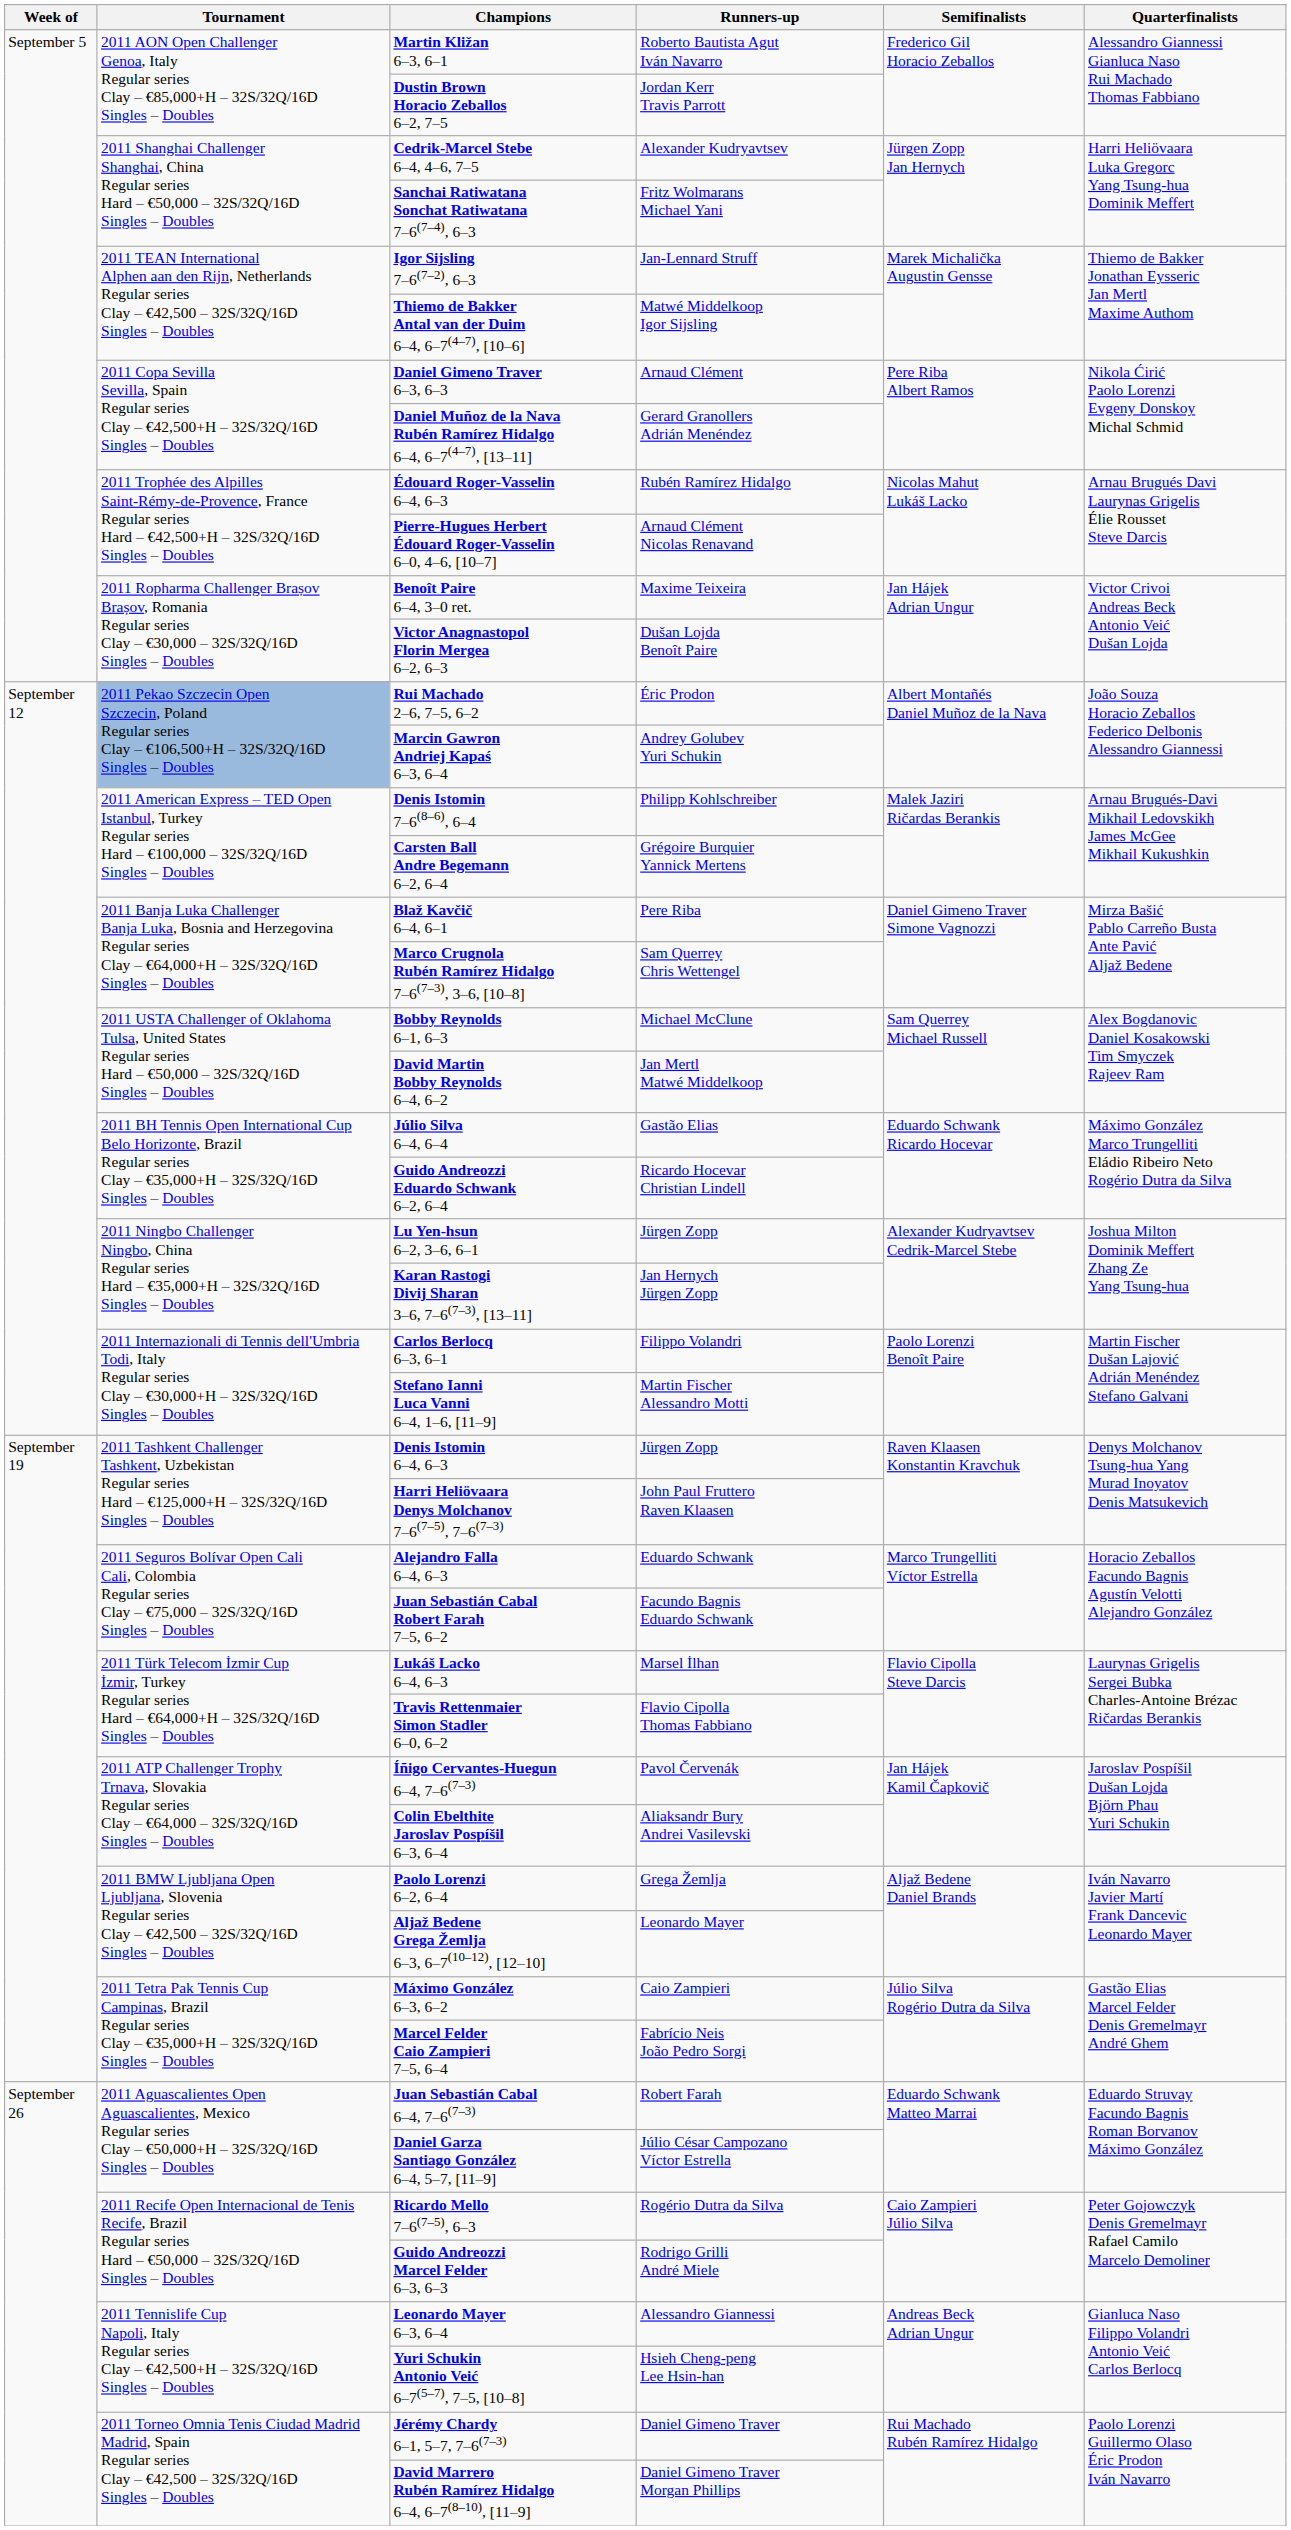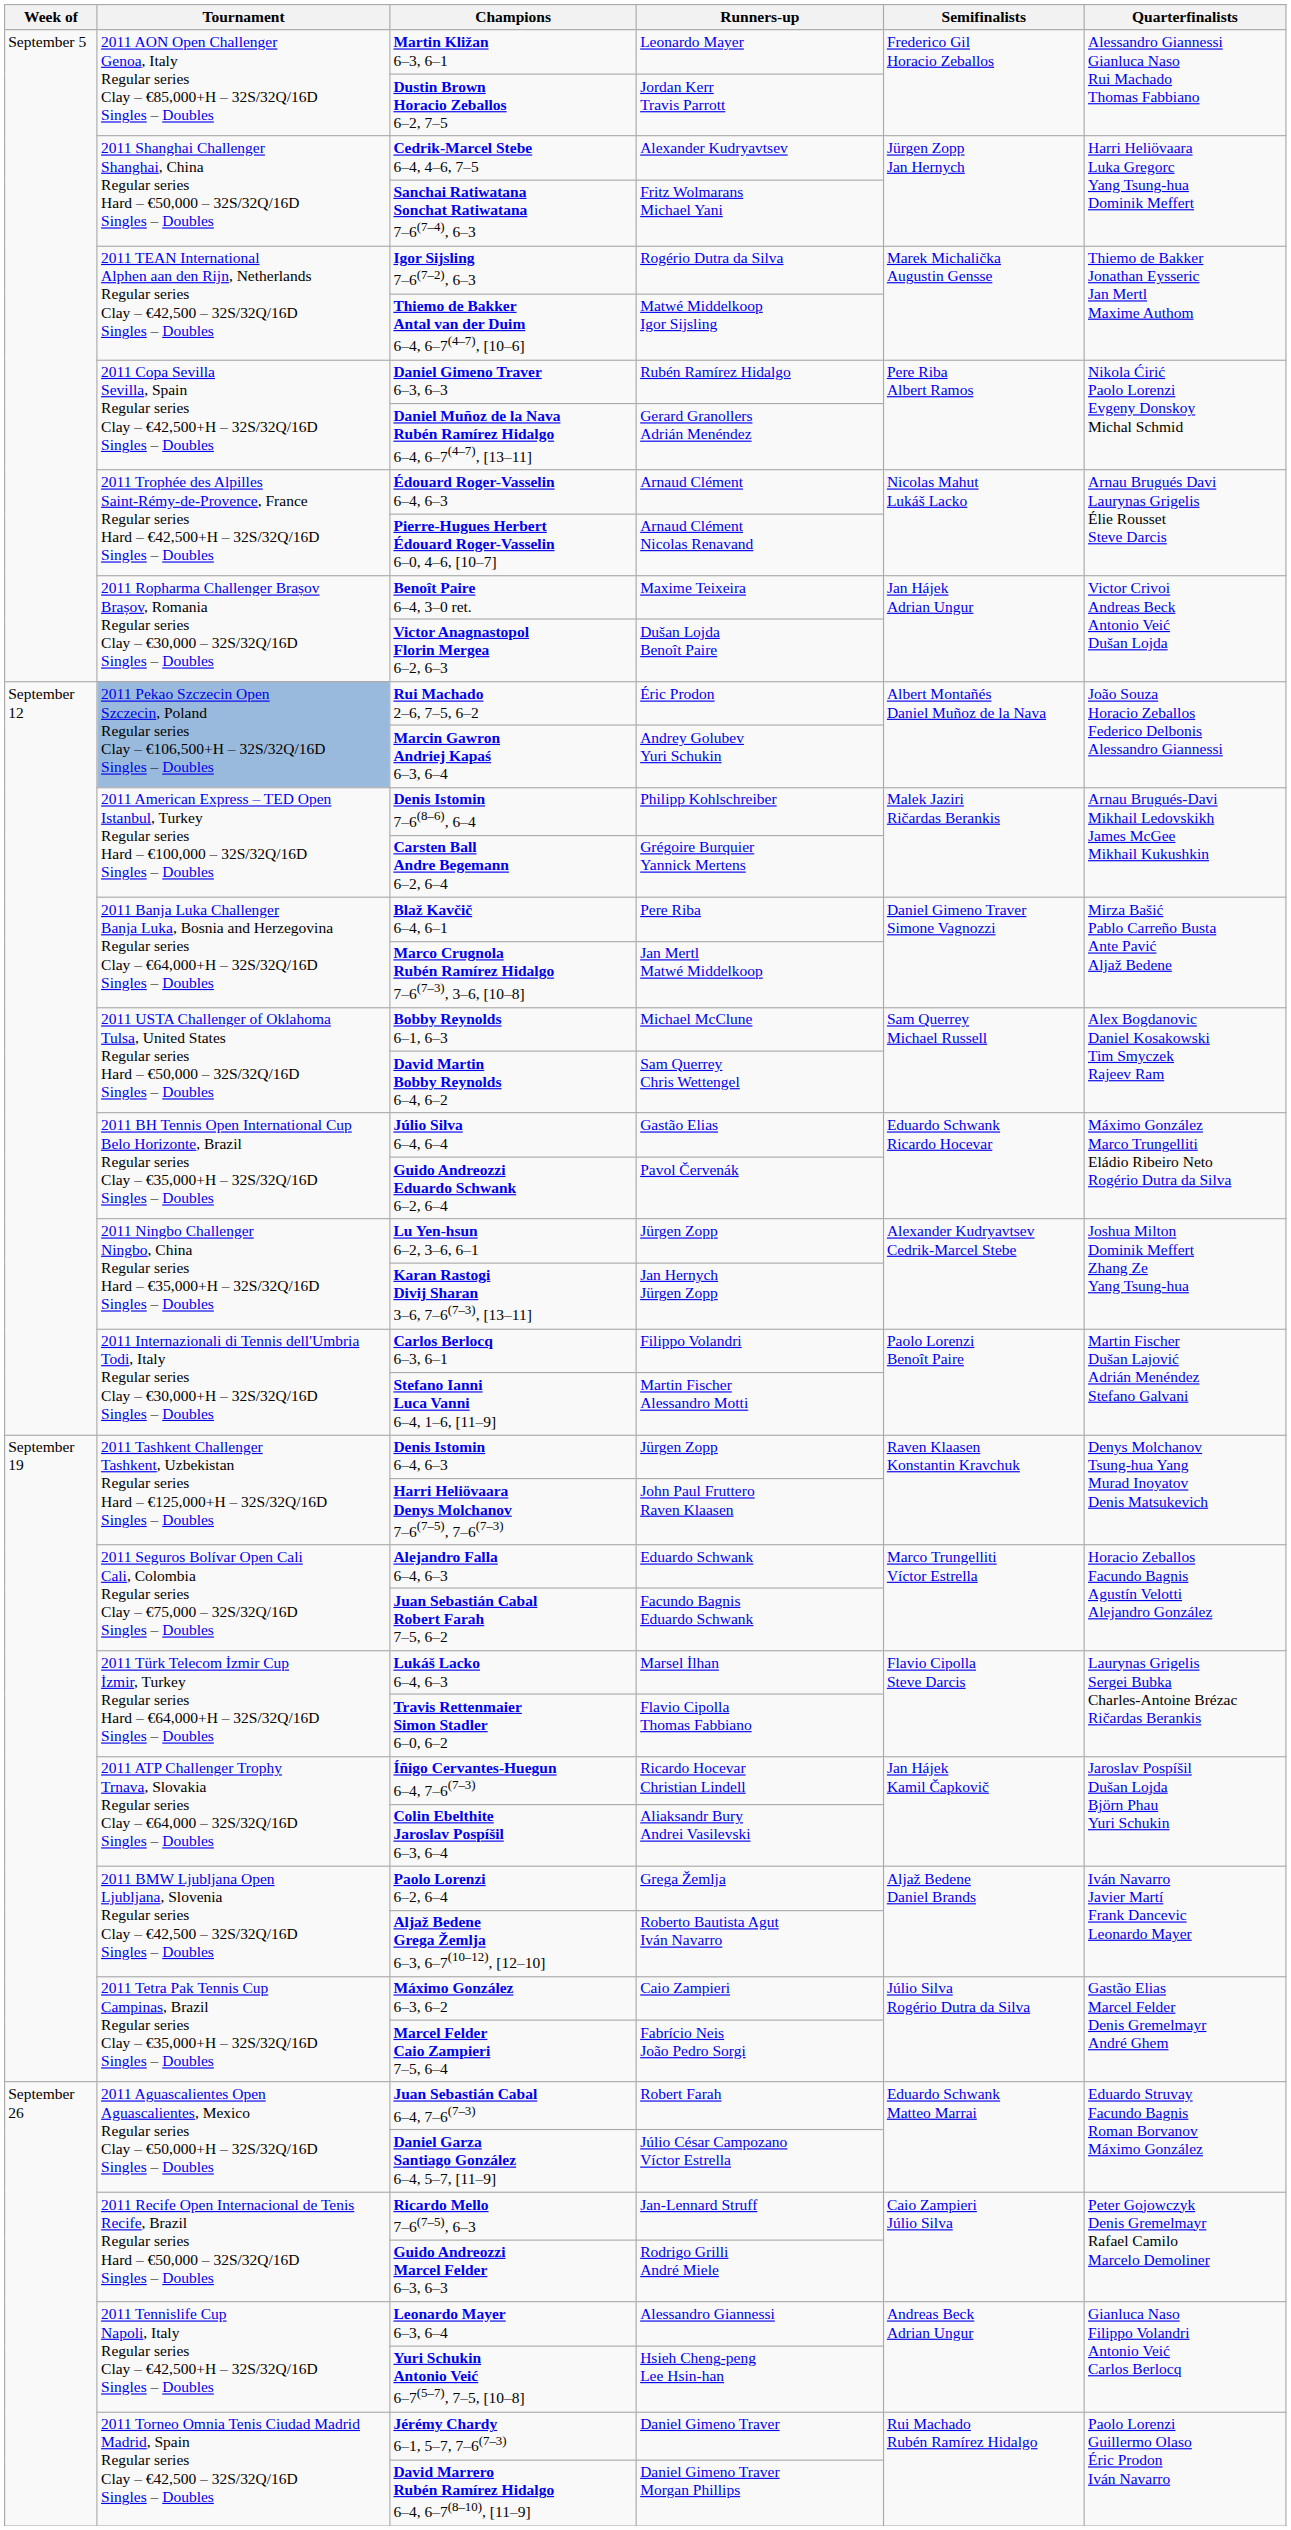Martin Kližan 6–3, 6–1 | Runners-up: Roberto Bautista Agut Iván Navarro -> Leonardo Mayer
Igor Sijsling 7–6(7–2), 6–3 | Runners-up: Jan-Lennard Struff -> Rogério Dutra da Silva
Daniel Gimeno Traver 6–3, 6–3 | Runners-up: Arnaud Clément -> Rubén Ramírez Hidalgo
Édouard Roger-Vasselin 6–4, 6–3 | Runners-up: Rubén Ramírez Hidalgo -> Arnaud Clément
Marco Crugnola Rubén Ramírez Hidalgo 7–6(7–3), 3–6, [10–8] | Runners-up: Sam Querrey Chris Wettengel -> Jan Mertl Matwé Middelkoop
David Martin Bobby Reynolds 6–4, 6–2 | Runners-up: Jan Mertl Matwé Middelkoop -> Sam Querrey Chris Wettengel
Guido Andreozzi Eduardo Schwank 6–2, 6–4 | Runners-up: Ricardo Hocevar Christian Lindell -> Pavol Červenák
Íñigo Cervantes-Huegun 6–4, 7–6(7–3) | Runners-up: Pavol Červenák -> Ricardo Hocevar Christian Lindell
Aljaž Bedene Grega Žemlja 6–3, 6–7(10–12), [12–10] | Runners-up: Leonardo Mayer -> Roberto Bautista Agut Iván Navarro
Ricardo Mello 7–6(7–5), 6–3 | Runners-up: Rogério Dutra da Silva -> Jan-Lennard Struff
